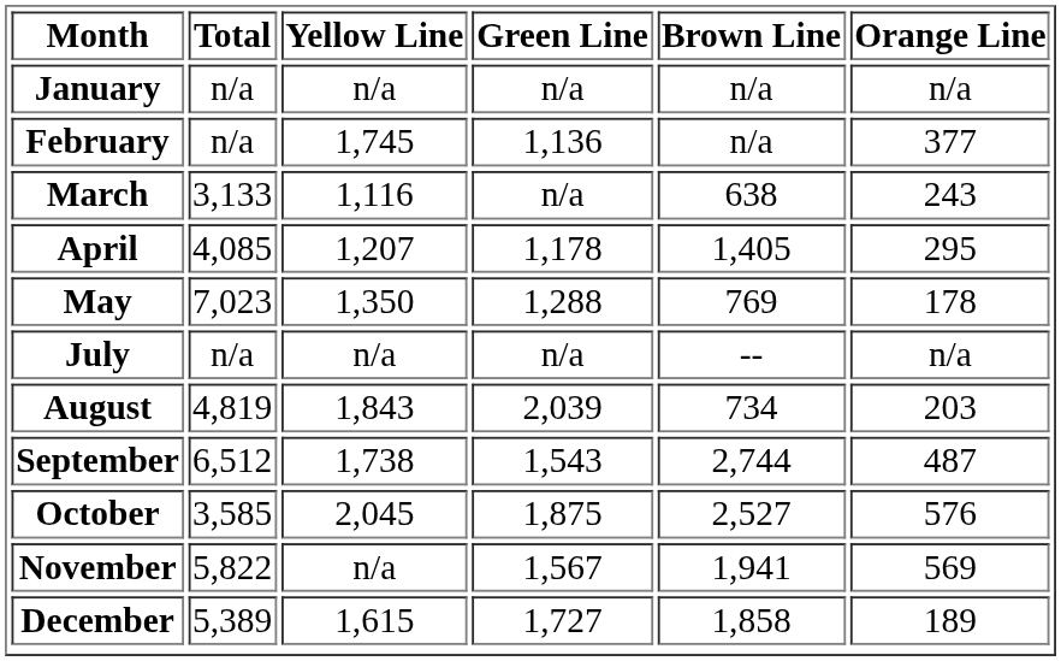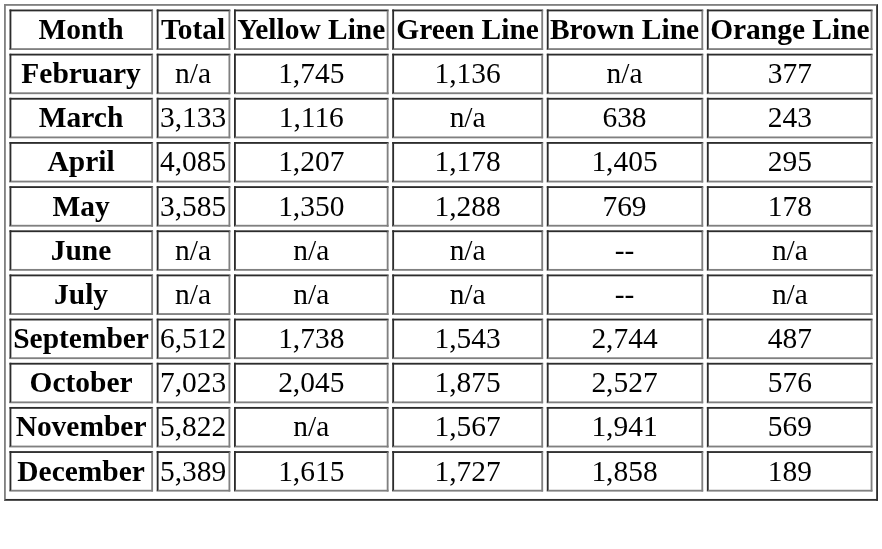- row: January | n/a | n/a | n/a | n/a | n/a
May | Total: 7,023 -> 3,585
+ row: June | n/a | n/a | n/a | -- | n/a
- row: August | 4,819 | 1,843 | 2,039 | 734 | 203
October | Total: 3,585 -> 7,023
